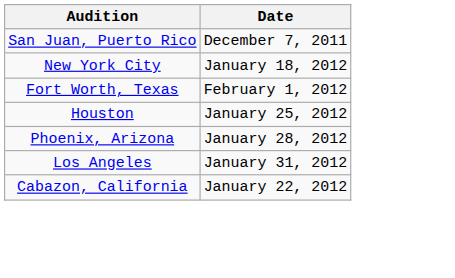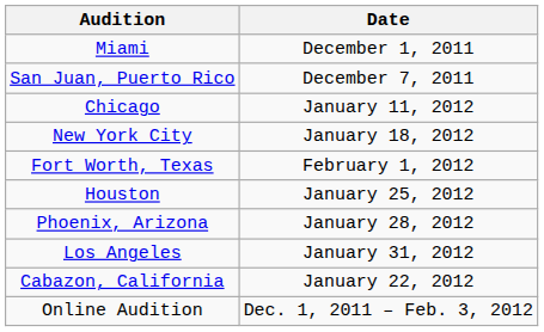+ row: Miami | December 1, 2011
+ row: Chicago | January 11, 2012
+ row: Online Audition | Dec. 1, 2011 – Feb. 3, 2012
